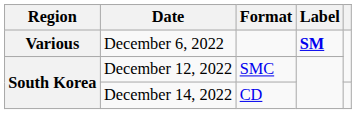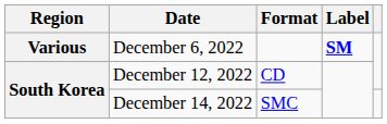December 12, 2022 | Format: SMC -> CD
December 14, 2022 | Format: CD -> SMC
